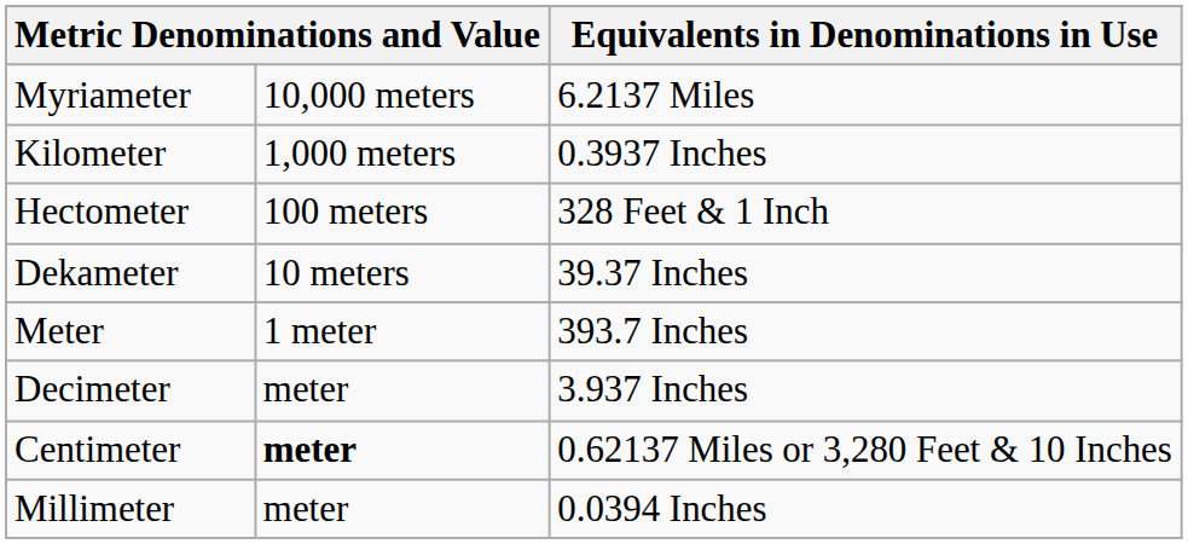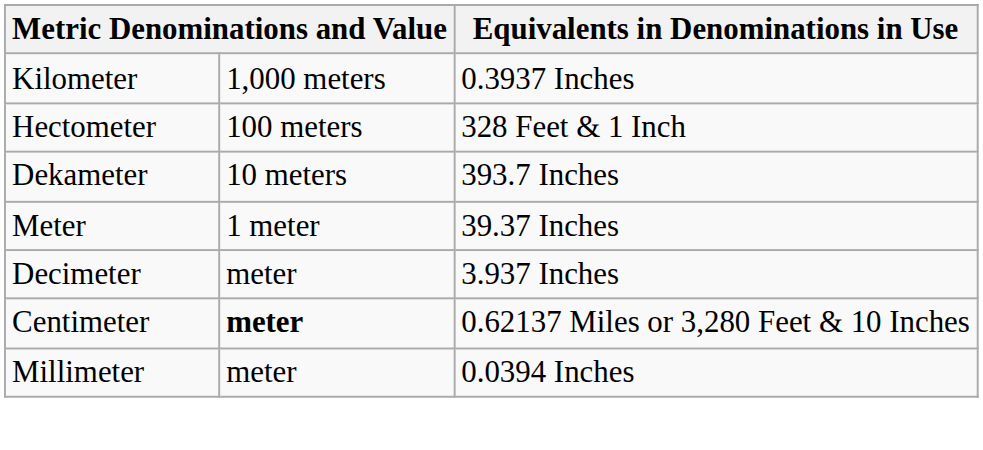- row: Myriameter | 10,000 meters | 6.2137 Miles
Dekameter | Equivalents in Denominations in Use: 39.37 Inches -> 393.7 Inches
Meter | Equivalents in Denominations in Use: 393.7 Inches -> 39.37 Inches
